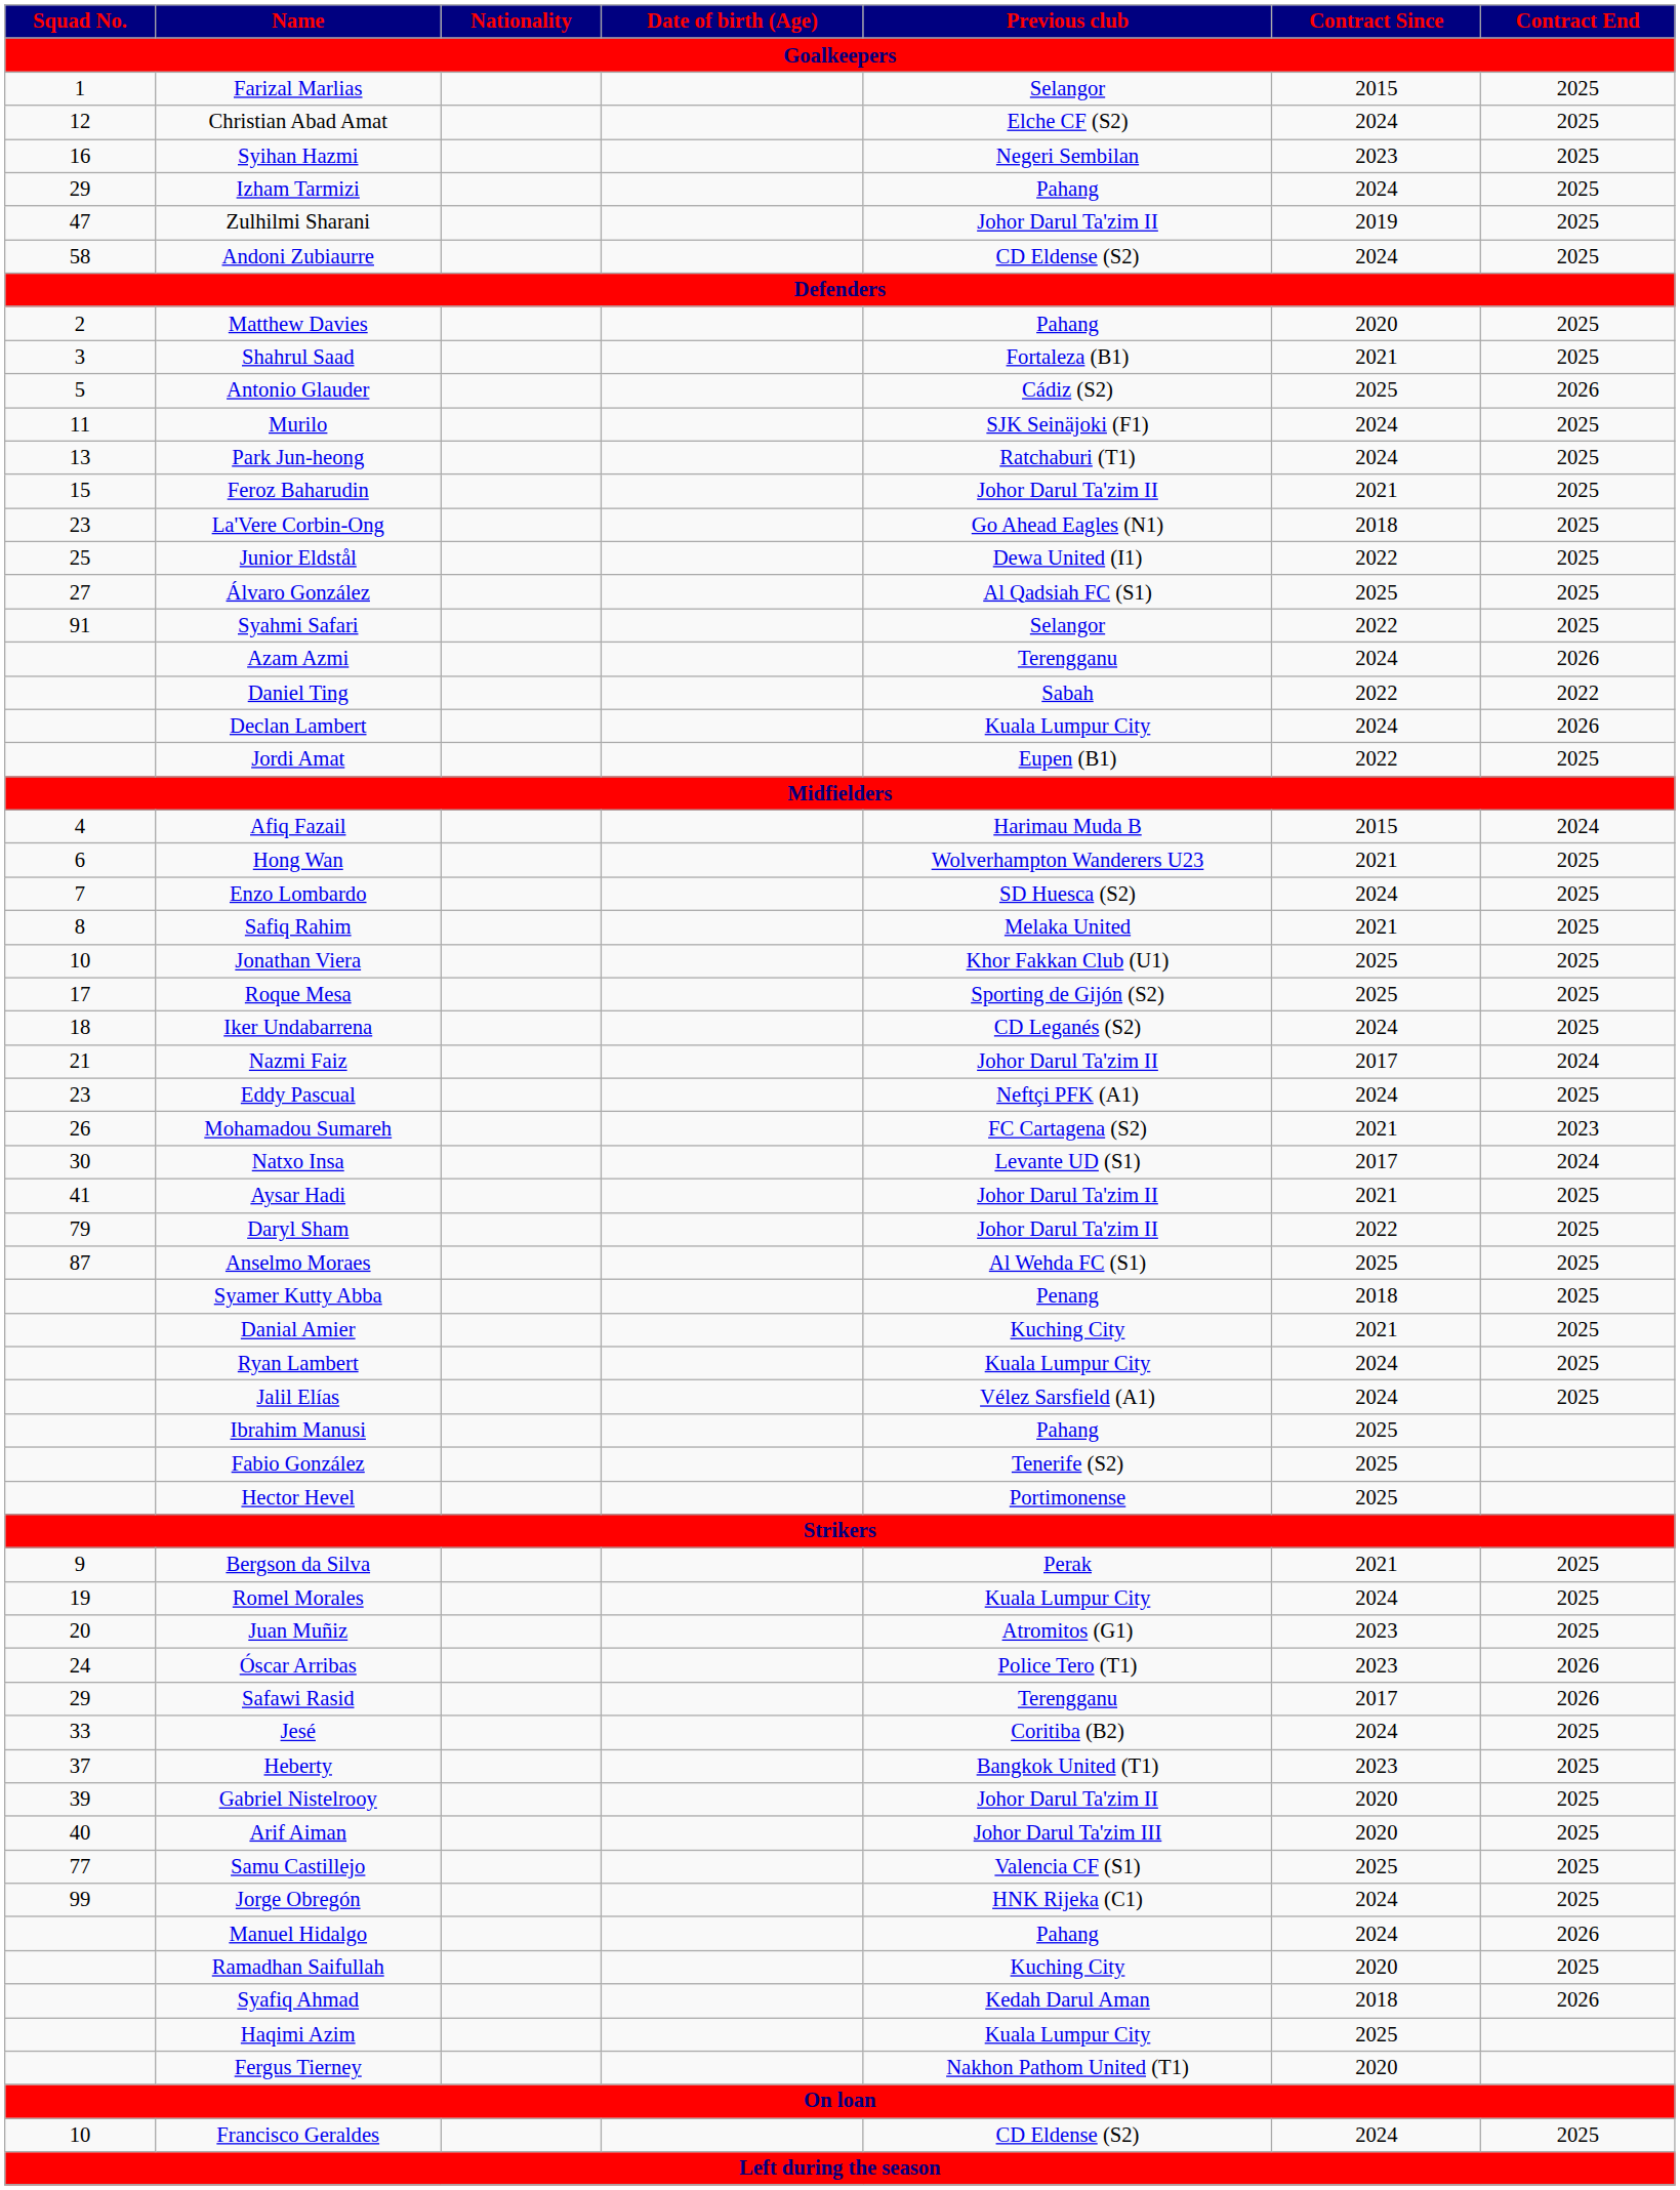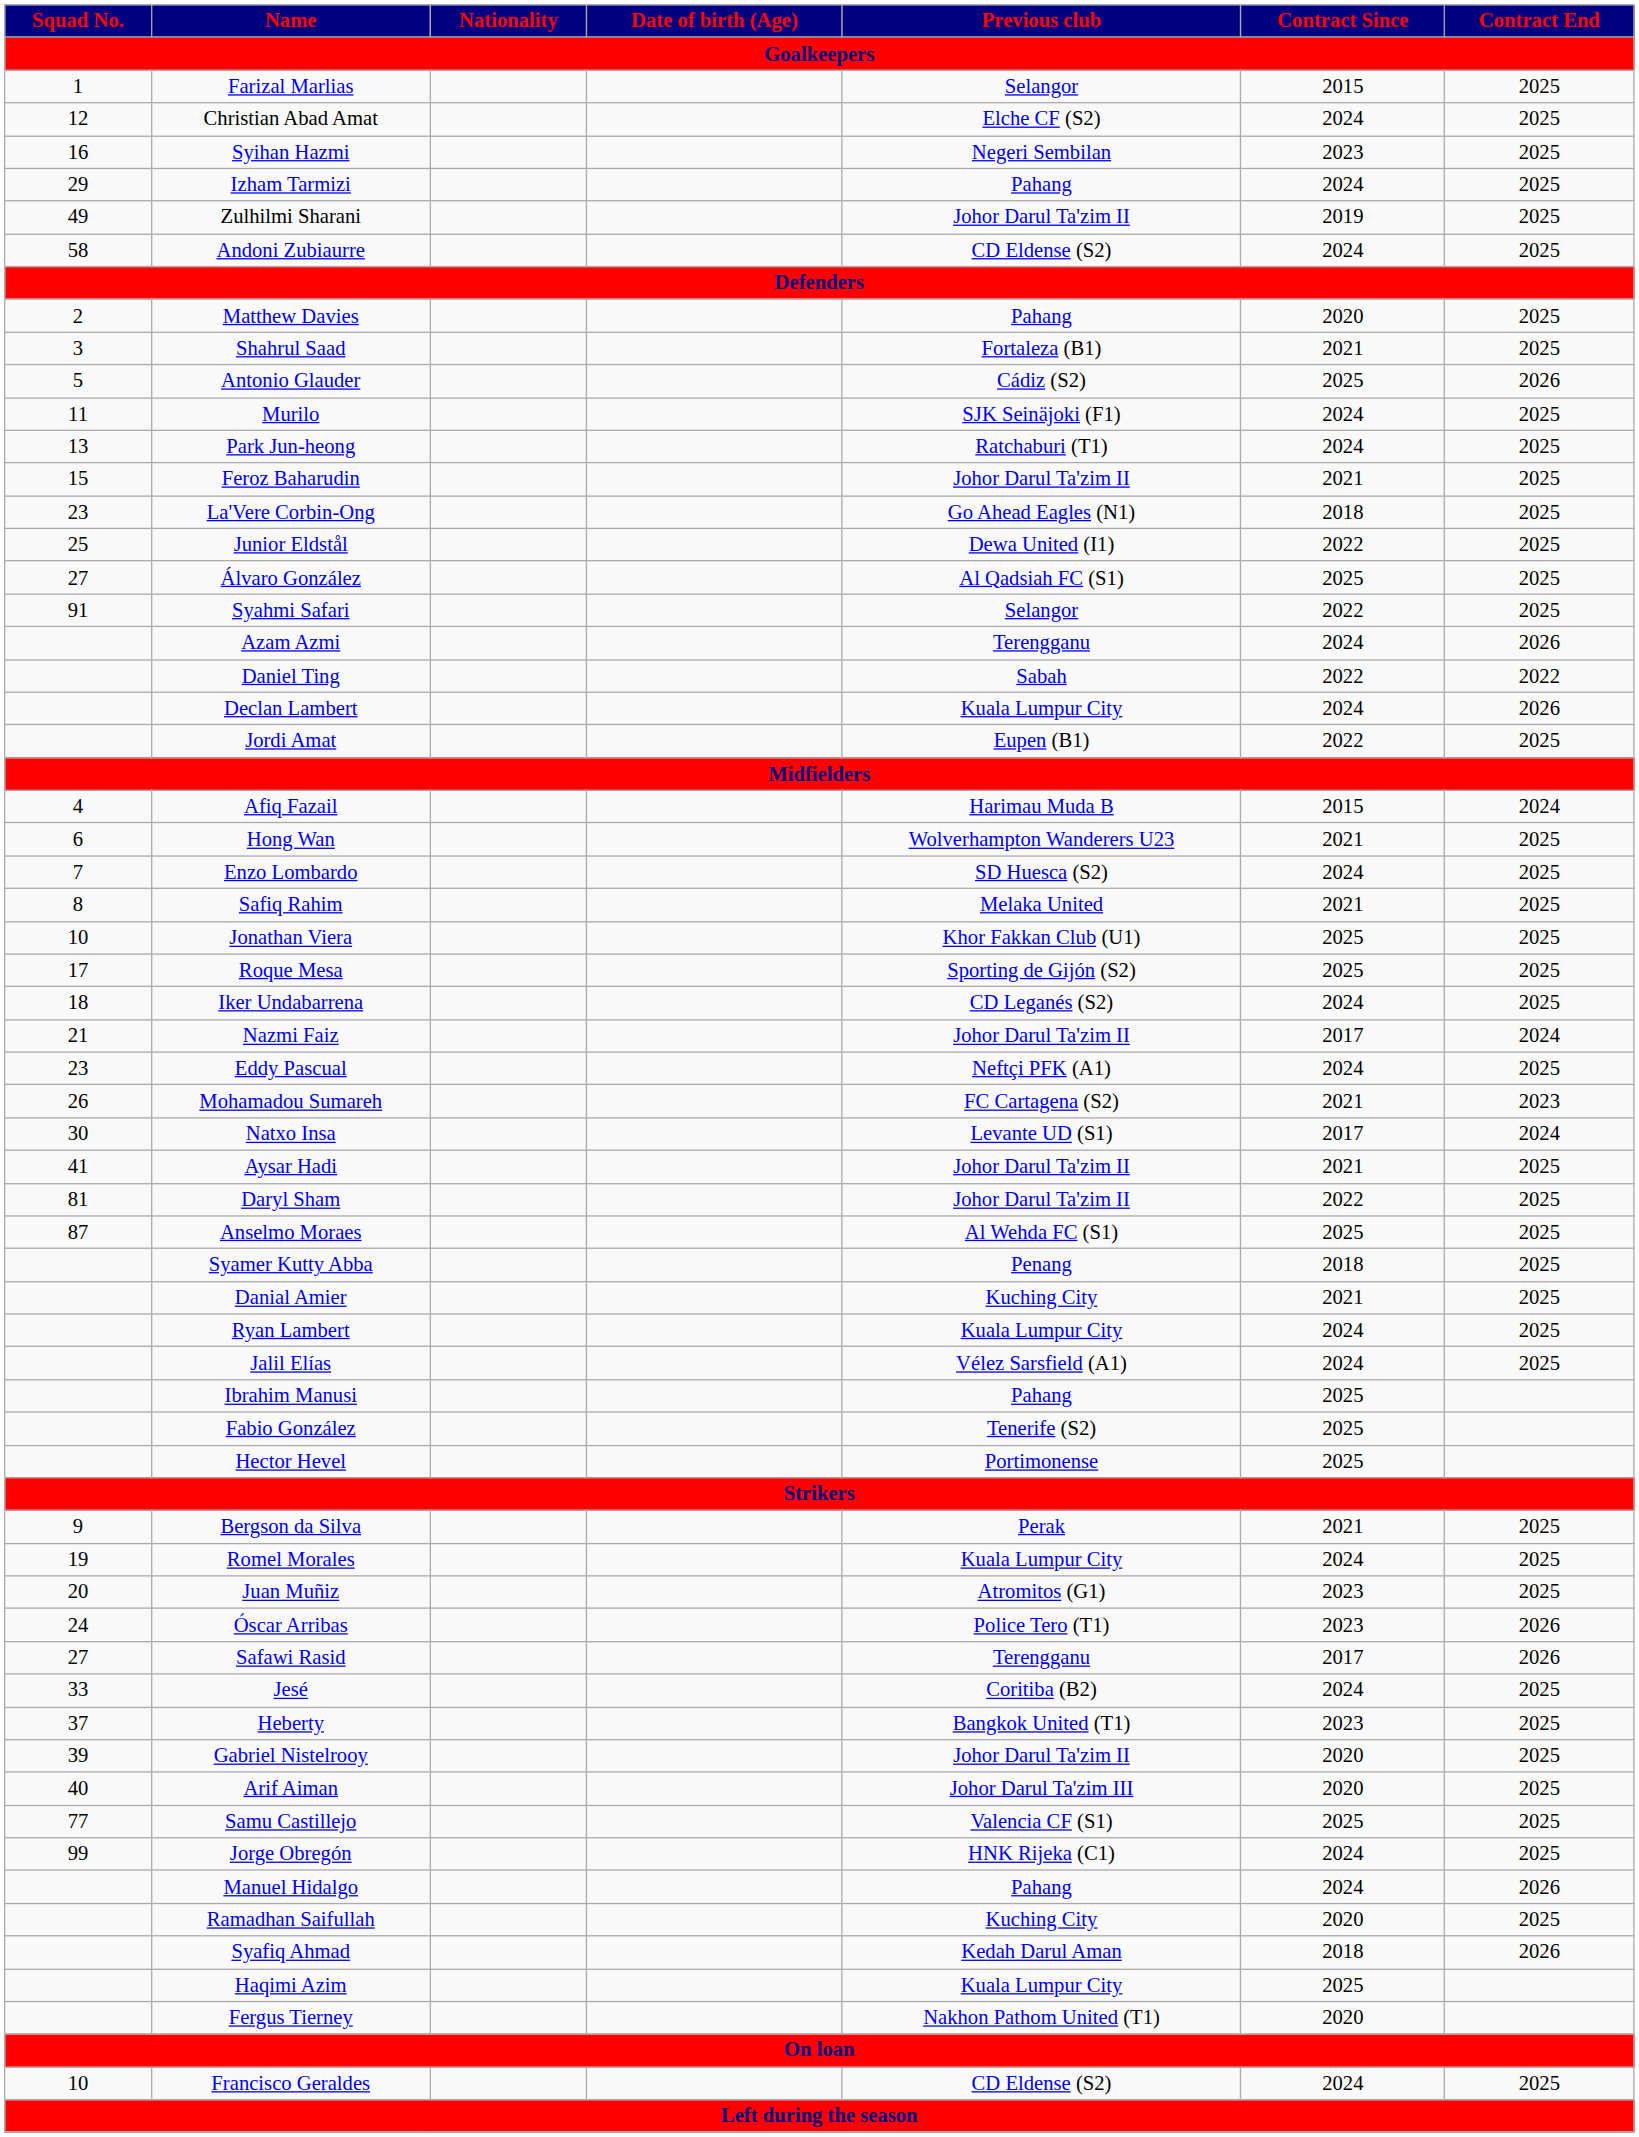Zulhilmi Sharani | Squad No.: 47 -> 49
Daryl Sham | Squad No.: 79 -> 81
Safawi Rasid | Squad No.: 29 -> 27
